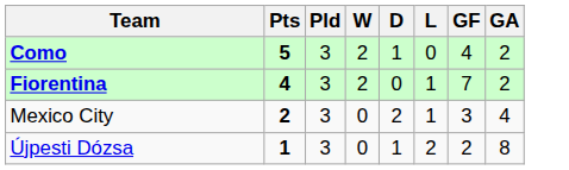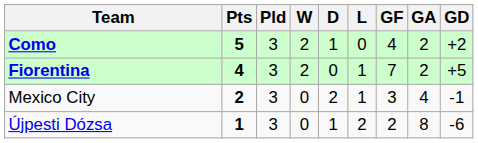+ column: GD | +2 | +5 | -1 | -6
